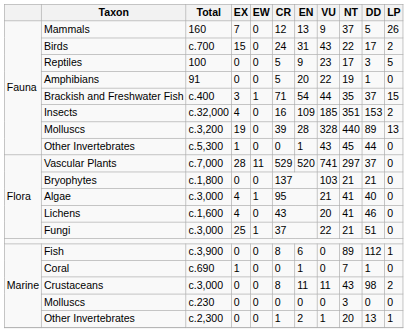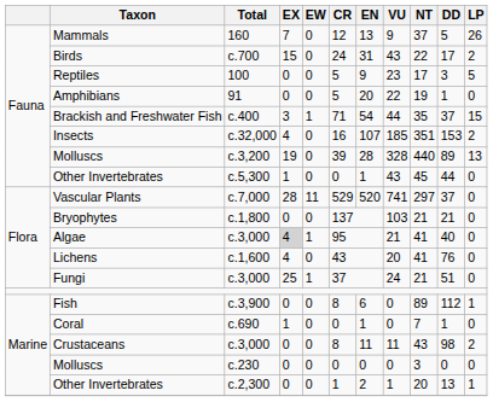Insects | EN: 109 -> 107
Algae | EX: no background -> lightgrey background
Lichens | DD: 46 -> 76
Fungi | VU: 22 -> 24
